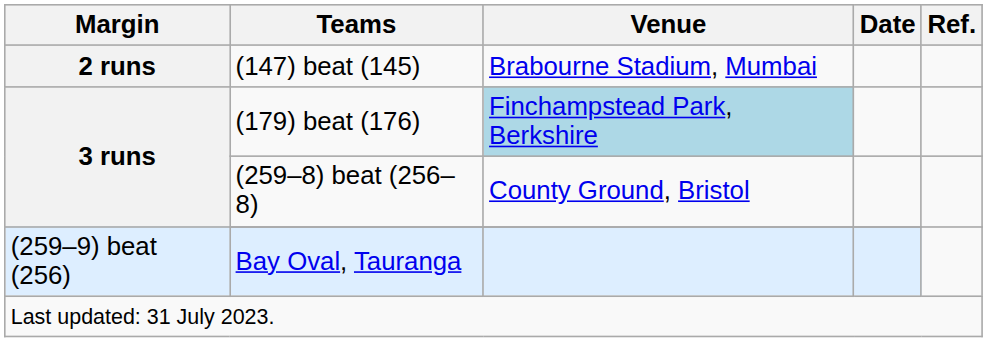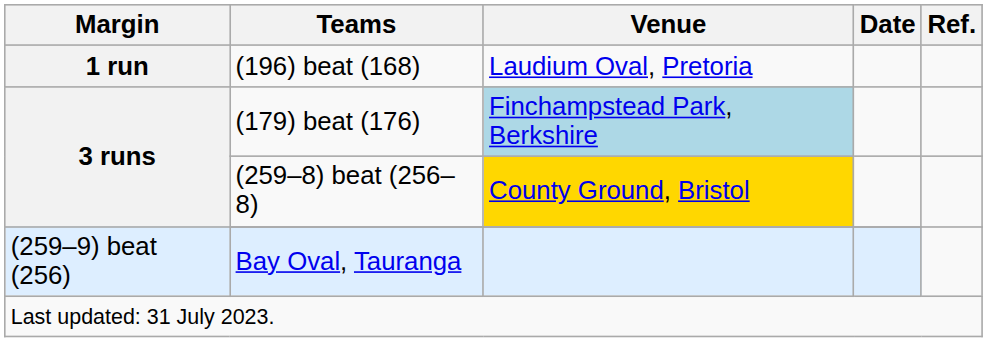+ row: 1 run | (196) beat (168) | Laudium Oval, Pretoria
- row: 2 runs | (147) beat (145) | Brabourne Stadium, Mumbai
(259–8) beat (256–8) | Venue: no background -> gold background
